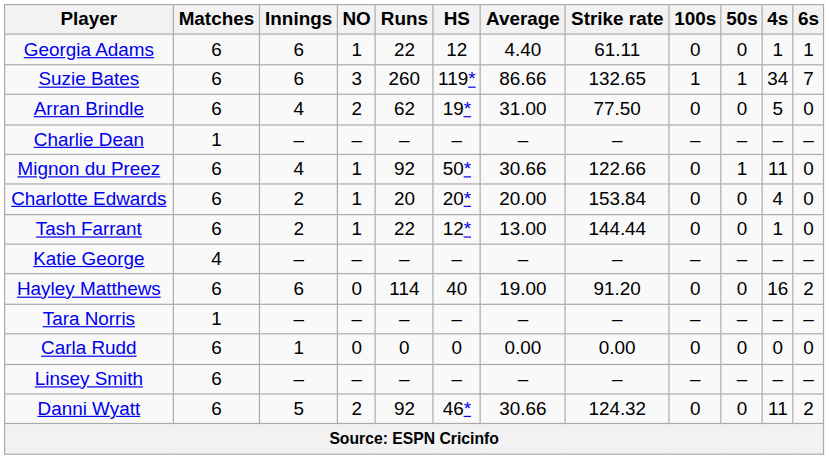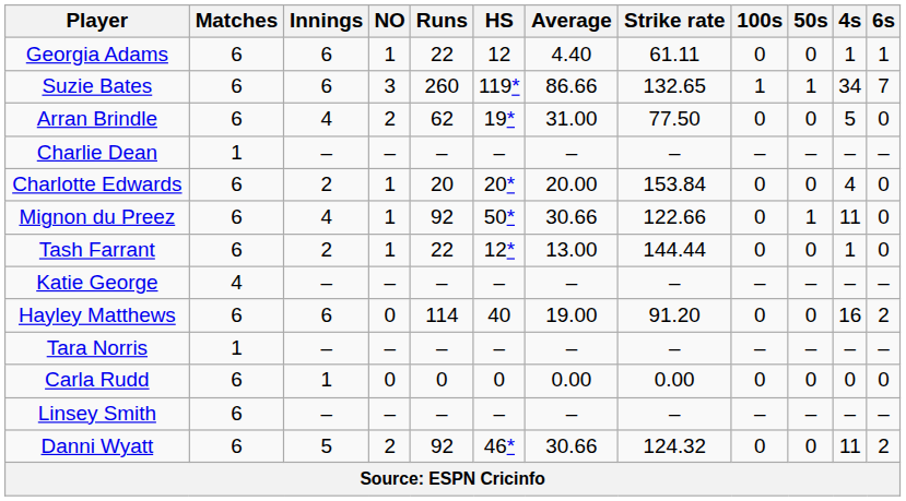rows swapped: Mignon du Preez <-> Charlotte Edwards
